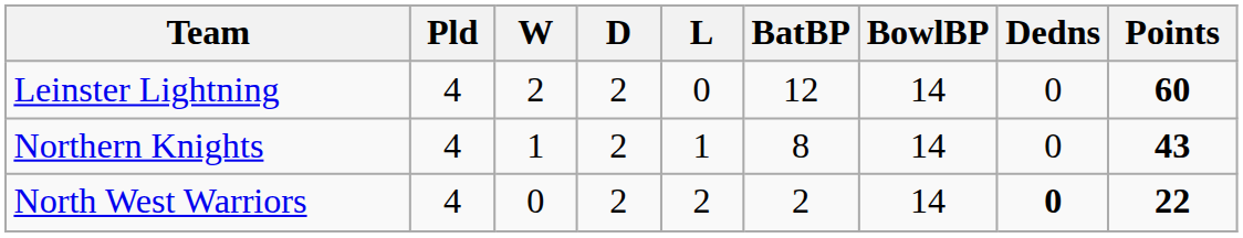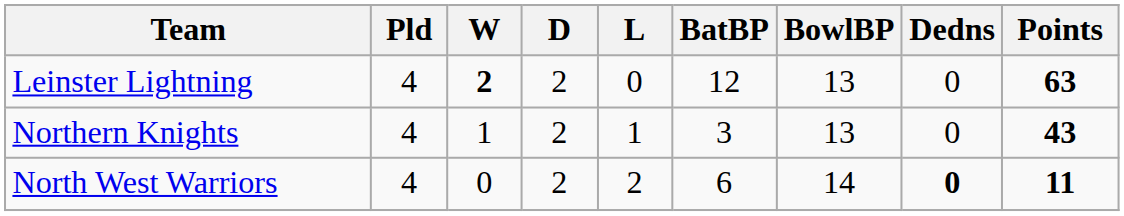Leinster Lightning | W: normal -> bold
Leinster Lightning | BowlBP: 14 -> 13
Leinster Lightning | Points: 60 -> 63
Northern Knights | BatBP: 8 -> 3
Northern Knights | BowlBP: 14 -> 13
North West Warriors | BatBP: 2 -> 6
North West Warriors | Points: 22 -> 11
